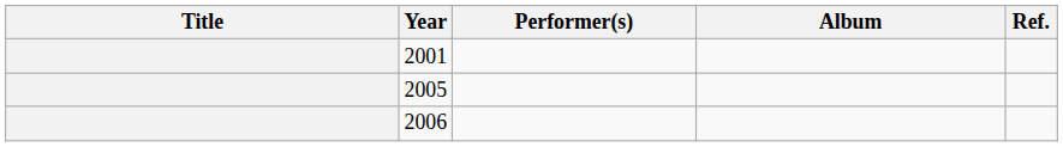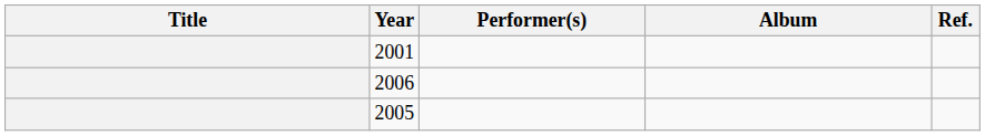rows swapped: 2005 <-> 2006
